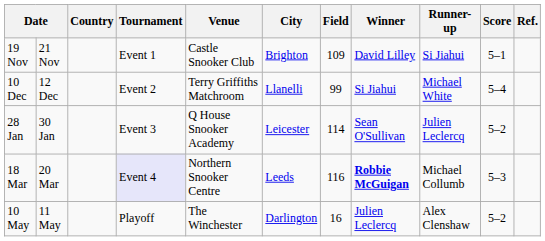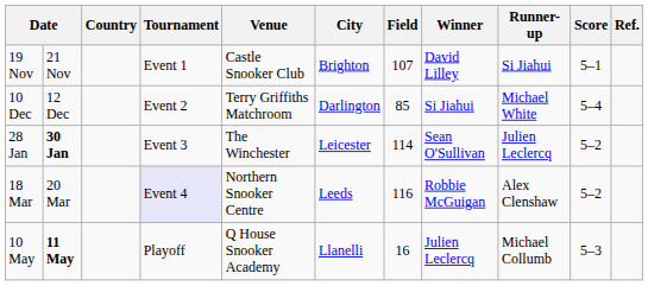19 Nov | Field: 109 -> 107
10 Dec | City: Llanelli -> Darlington
10 Dec | Field: 99 -> 85
28 Jan | column 2: normal -> bold
28 Jan | Venue: Q House Snooker Academy -> The Winchester
18 Mar | Winner: bold -> normal
18 Mar | Runner-up: Michael Collumb -> Alex Clenshaw
18 Mar | Score: 5–3 -> 5–2
10 May | column 2: normal -> bold
10 May | Venue: The Winchester -> Q House Snooker Academy
10 May | City: Darlington -> Llanelli
10 May | Runner-up: Alex Clenshaw -> Michael Collumb
10 May | Score: 5–2 -> 5–3
